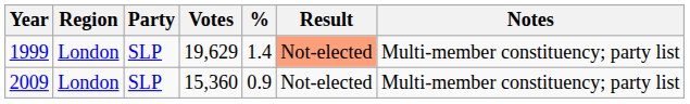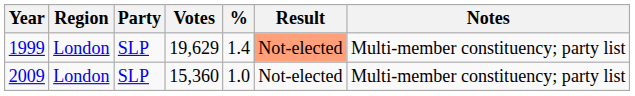2009 | %: 0.9 -> 1.0
